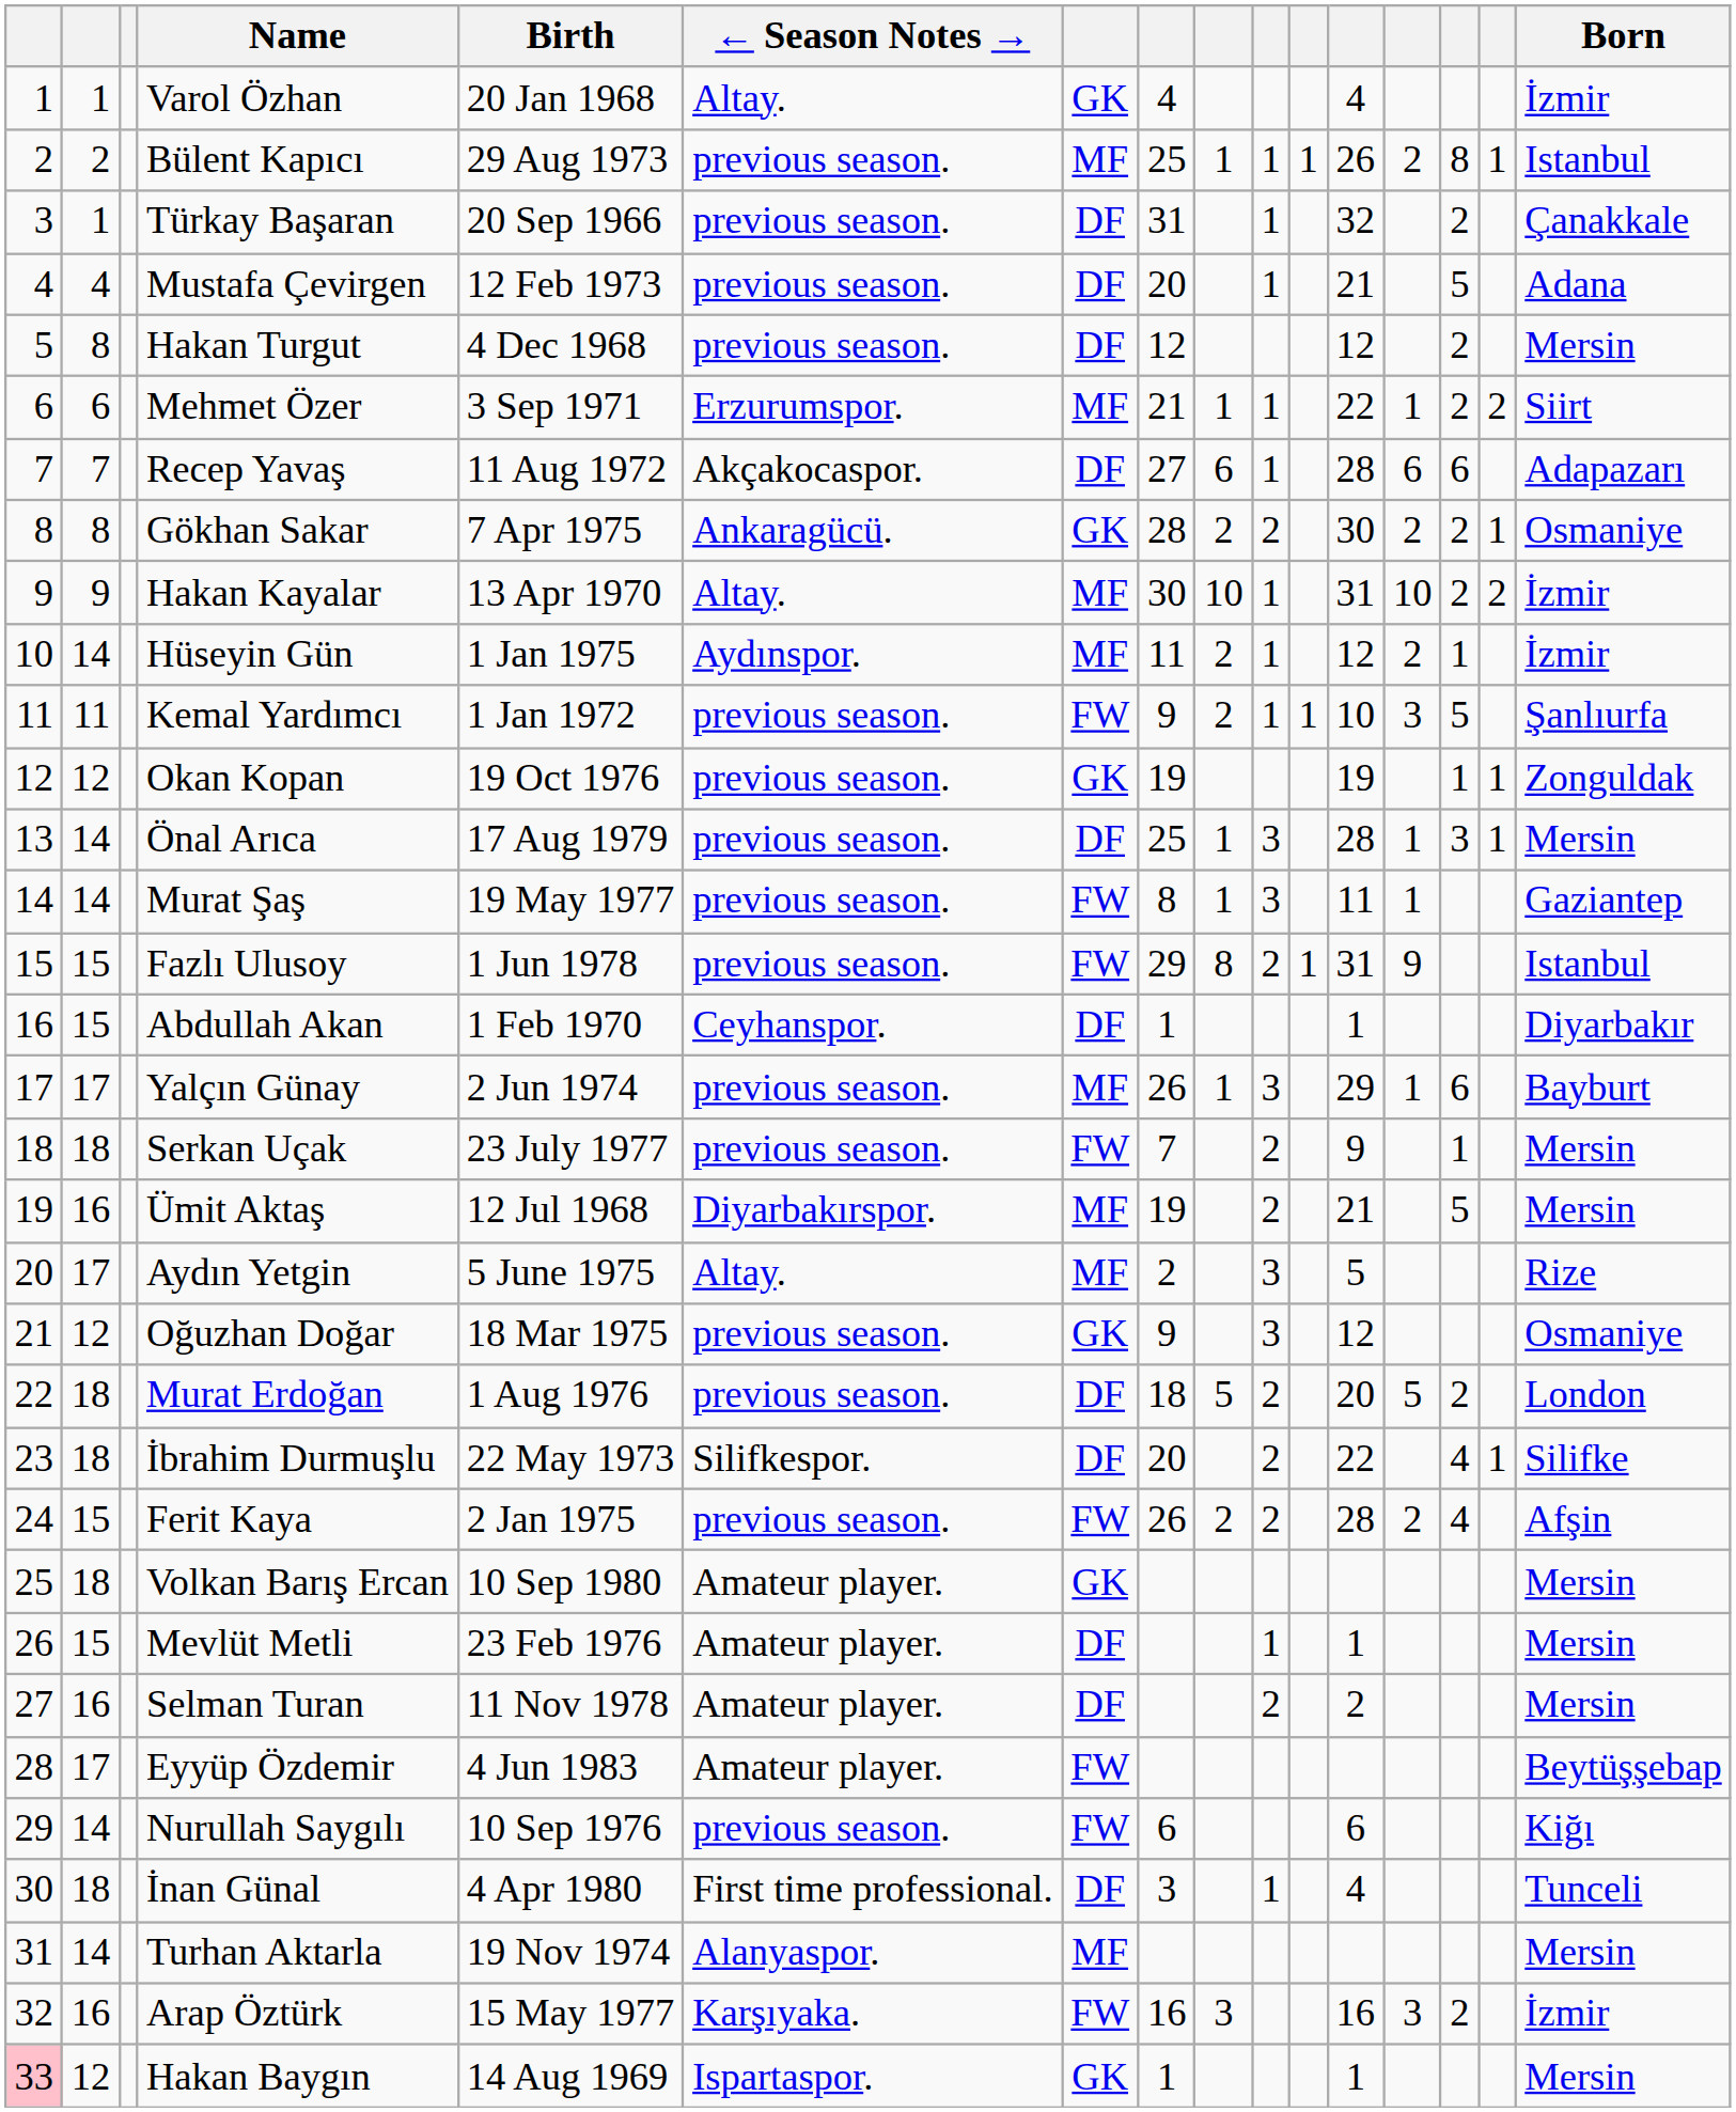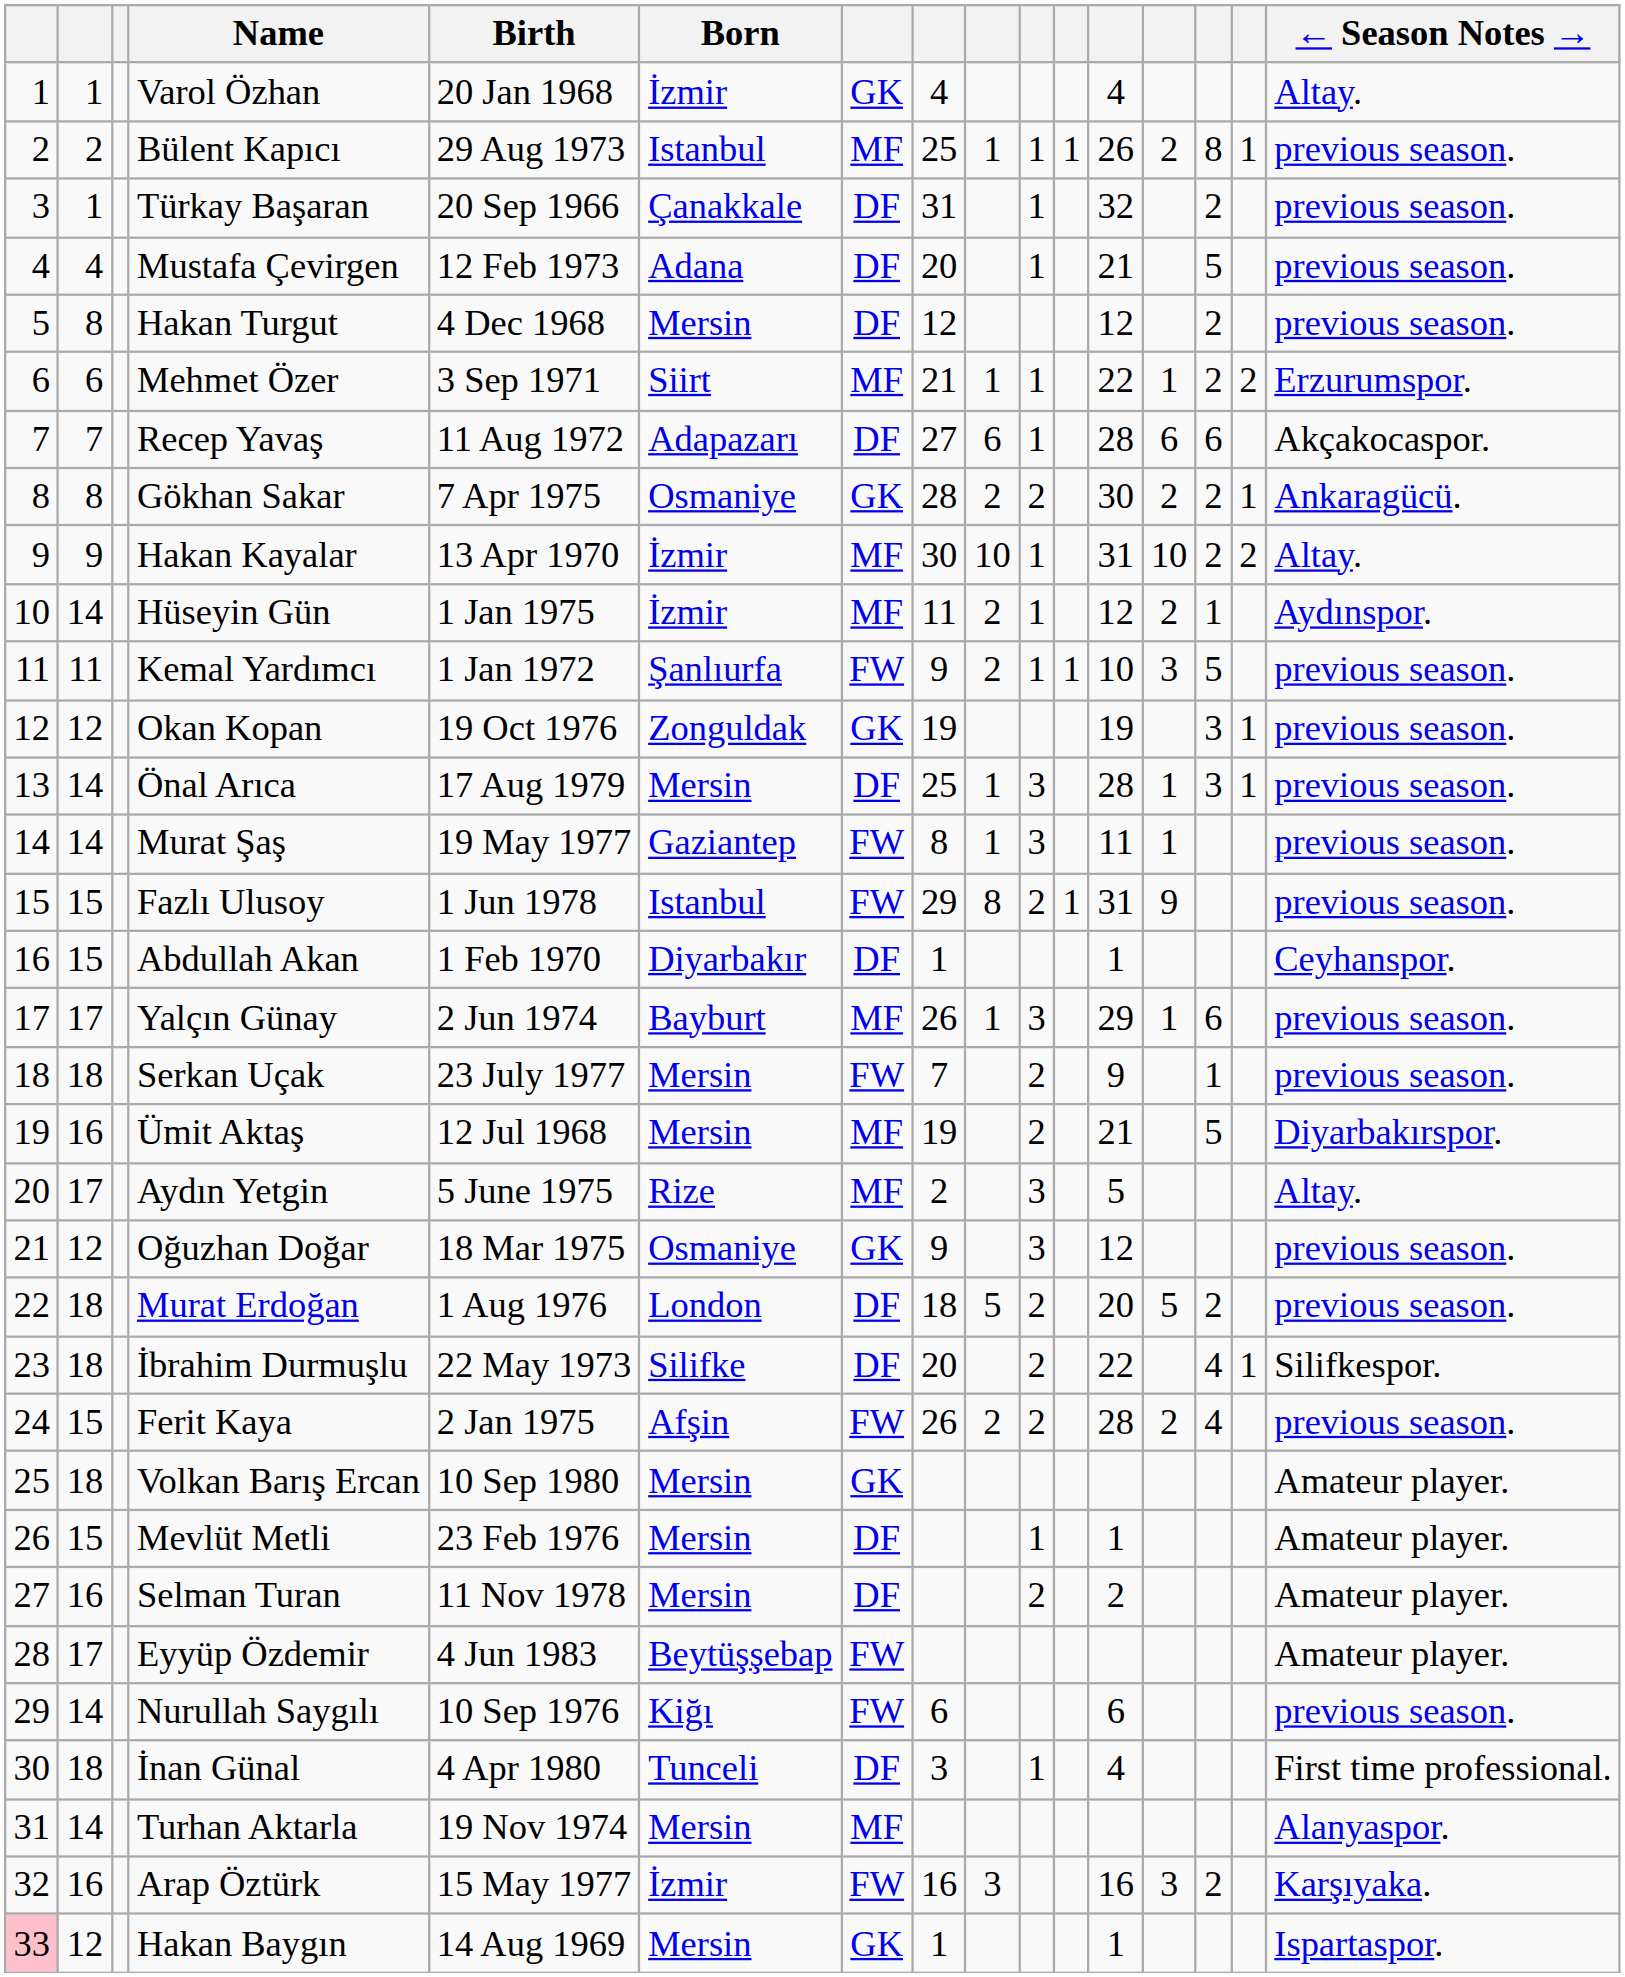columns swapped: Born <-> ← Season Notes →
Okan Kopan | column 14: 1 -> 3
